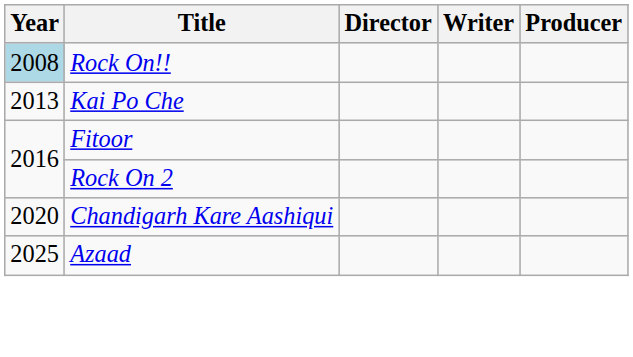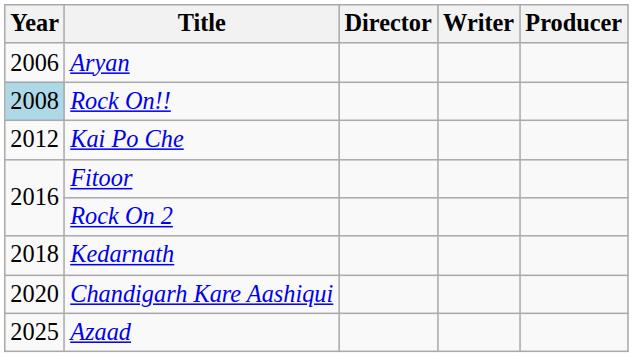+ row: 2006 | Aryan
Kai Po Che | Year: 2013 -> 2012
+ row: 2018 | Kedarnath
